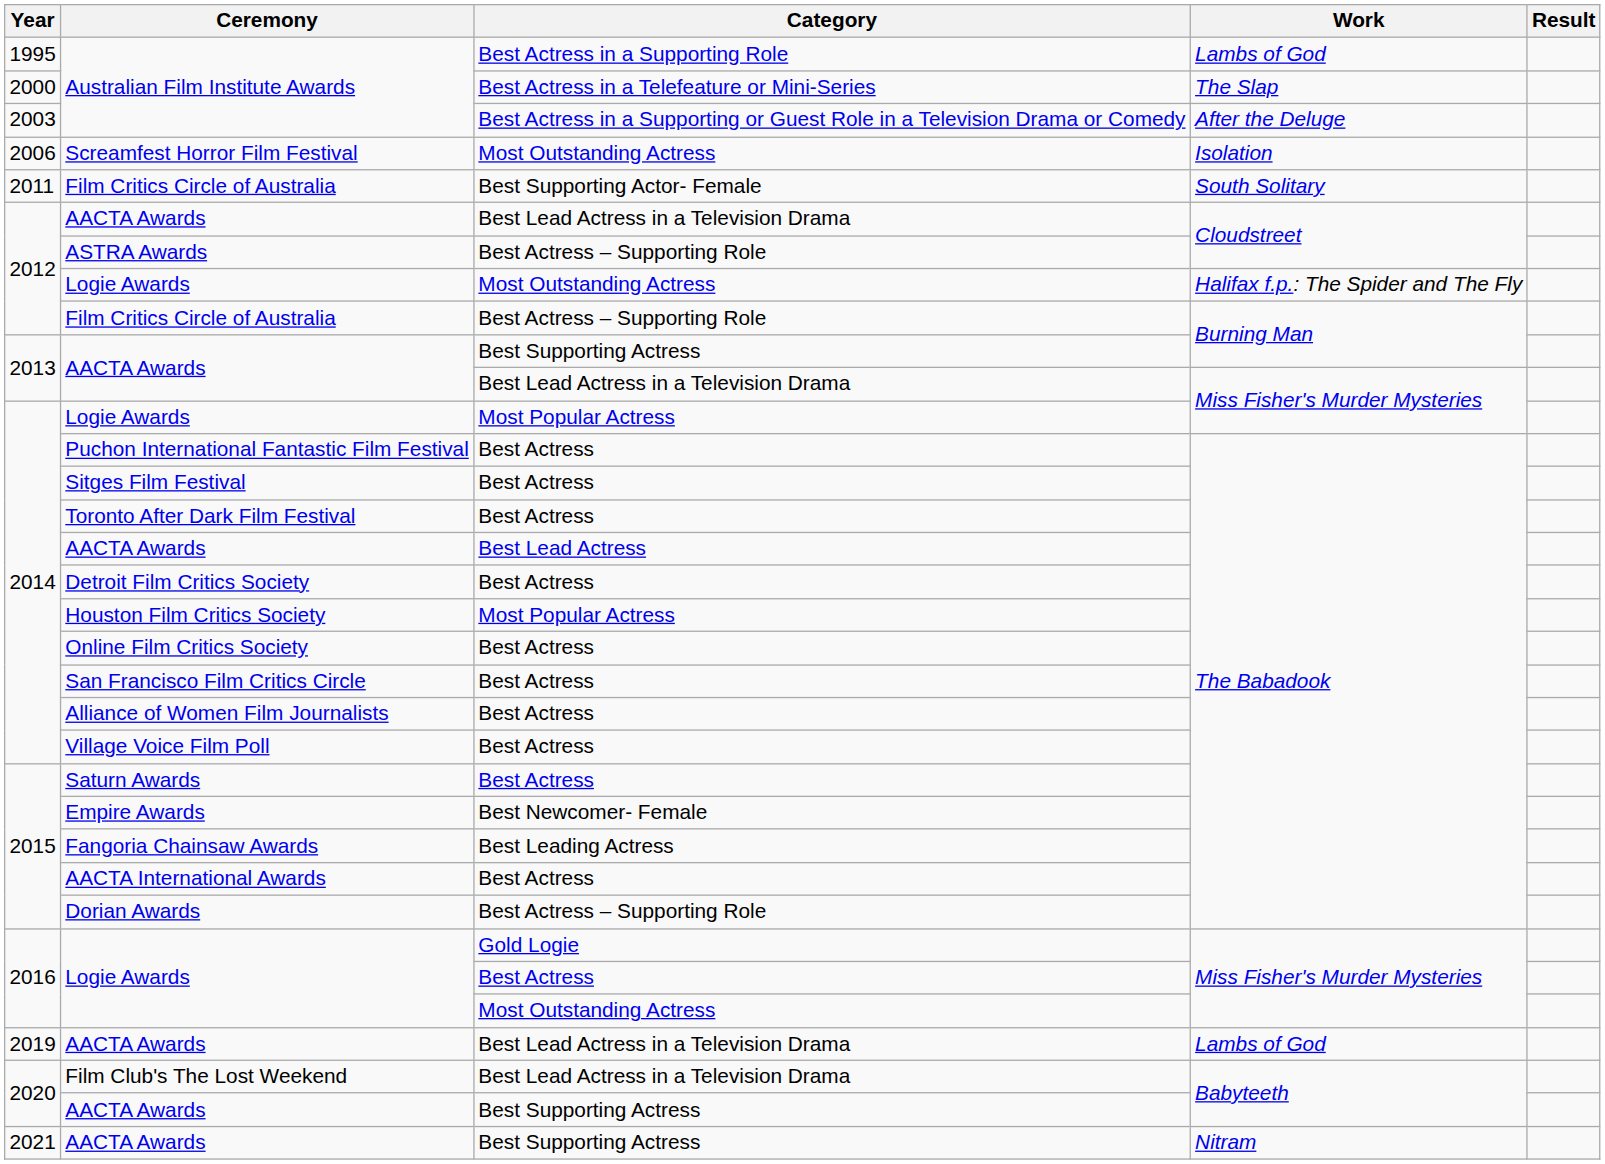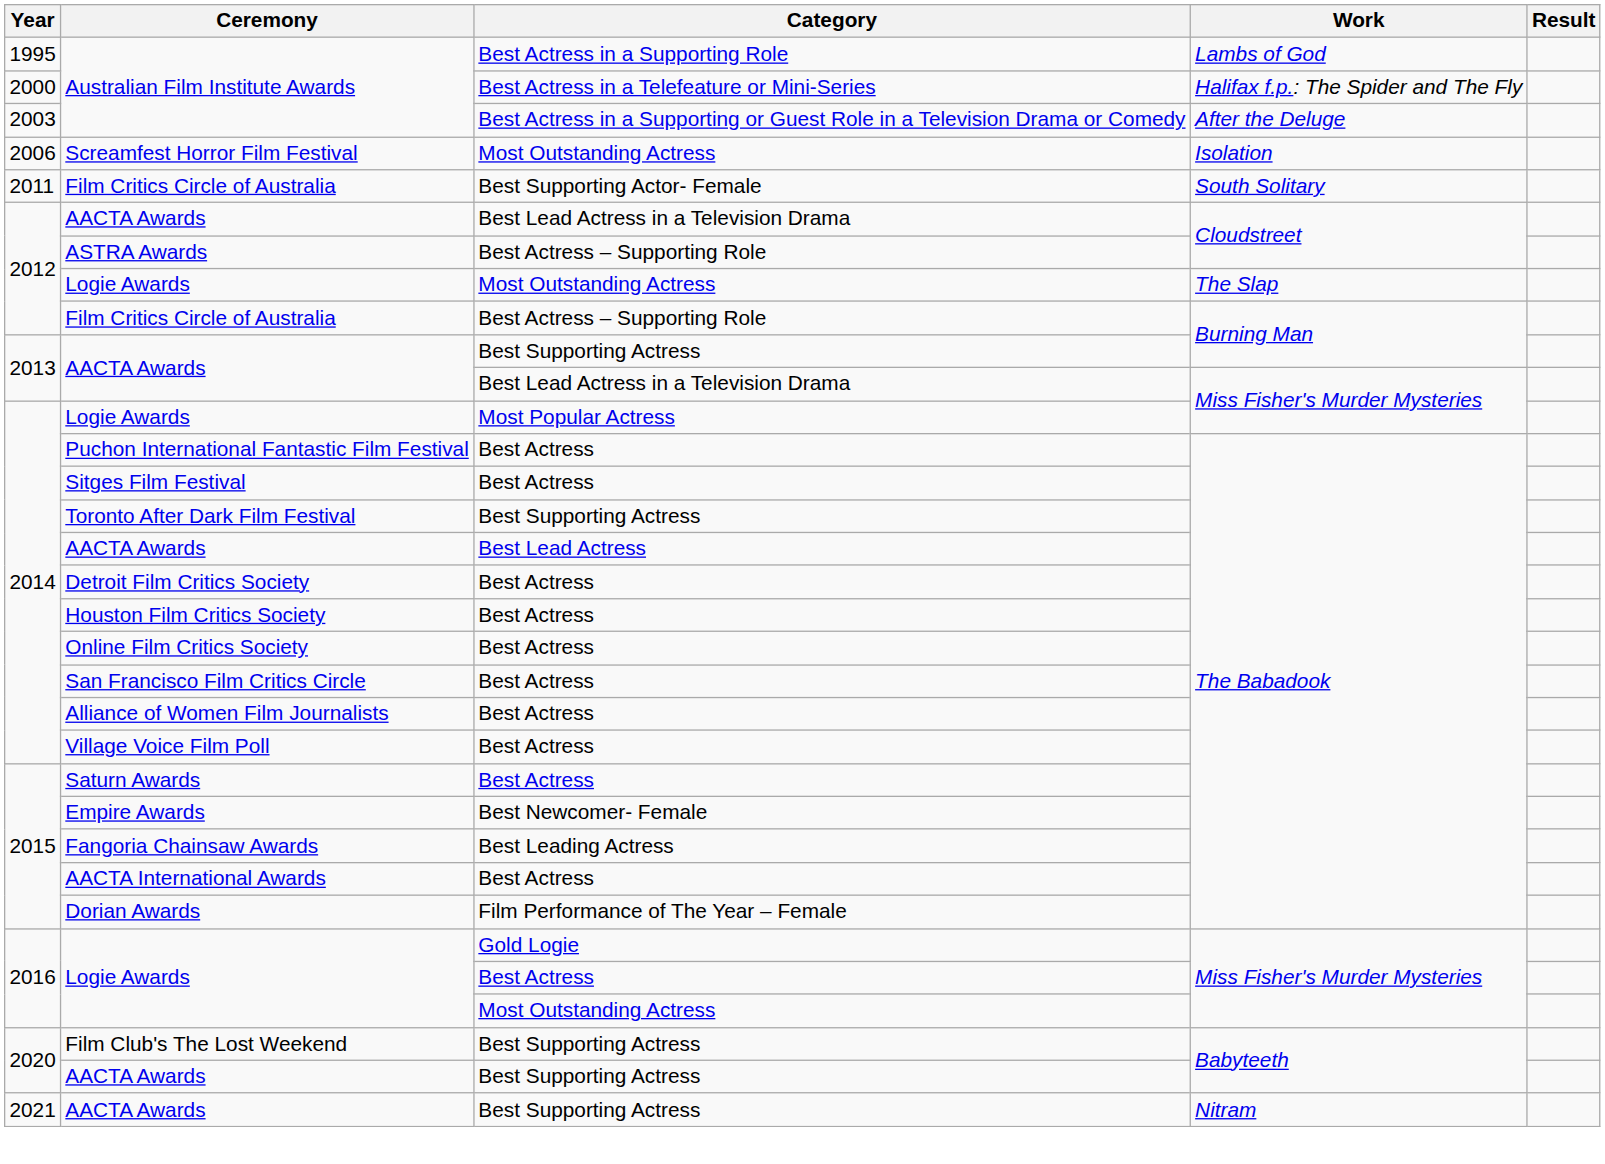2000 / Australian Film Institute Awards | Work: The Slap -> Halifax f.p.: The Spider and The Fly
2012 / Logie Awards | Work: Halifax f.p.: The Spider and The Fly -> The Slap
Toronto After Dark Film Festival | Category: Best Actress -> Best Supporting Actress
Houston Film Critics Society | Category: Most Popular Actress -> Best Actress
Dorian Awards | Category: Best Actress – Supporting Role -> Film Performance of The Year – Female
- row: 2019 | AACTA Awards | Best Lead Actress in a Television Drama | Lambs of God
Film Club's The Lost Weekend | Category: Best Lead Actress in a Television Drama -> Best Supporting Actress
